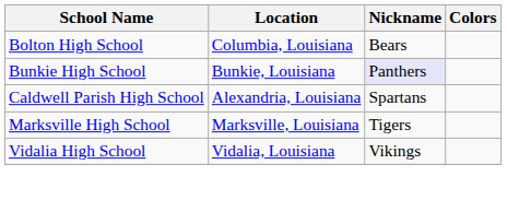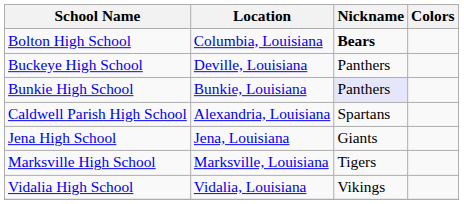Bolton High School | Nickname: normal -> bold
+ row: Buckeye High School | Deville, Louisiana | Panthers
+ row: Jena High School | Jena, Louisiana | Giants
